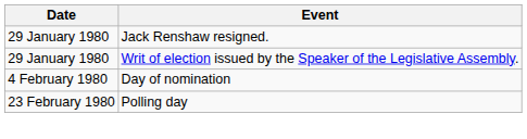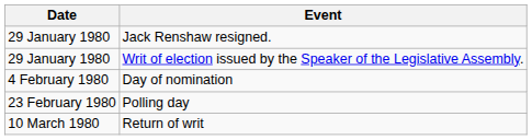+ row: 10 March 1980 | Return of writ
